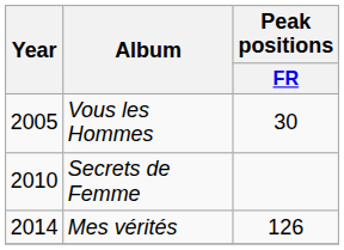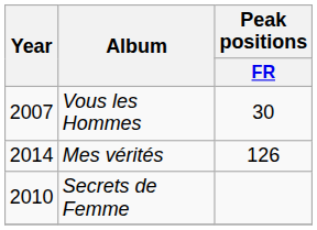Vous les Hommes | Year: 2005 -> 2007
rows swapped: Secrets de Femme <-> Mes vérités
